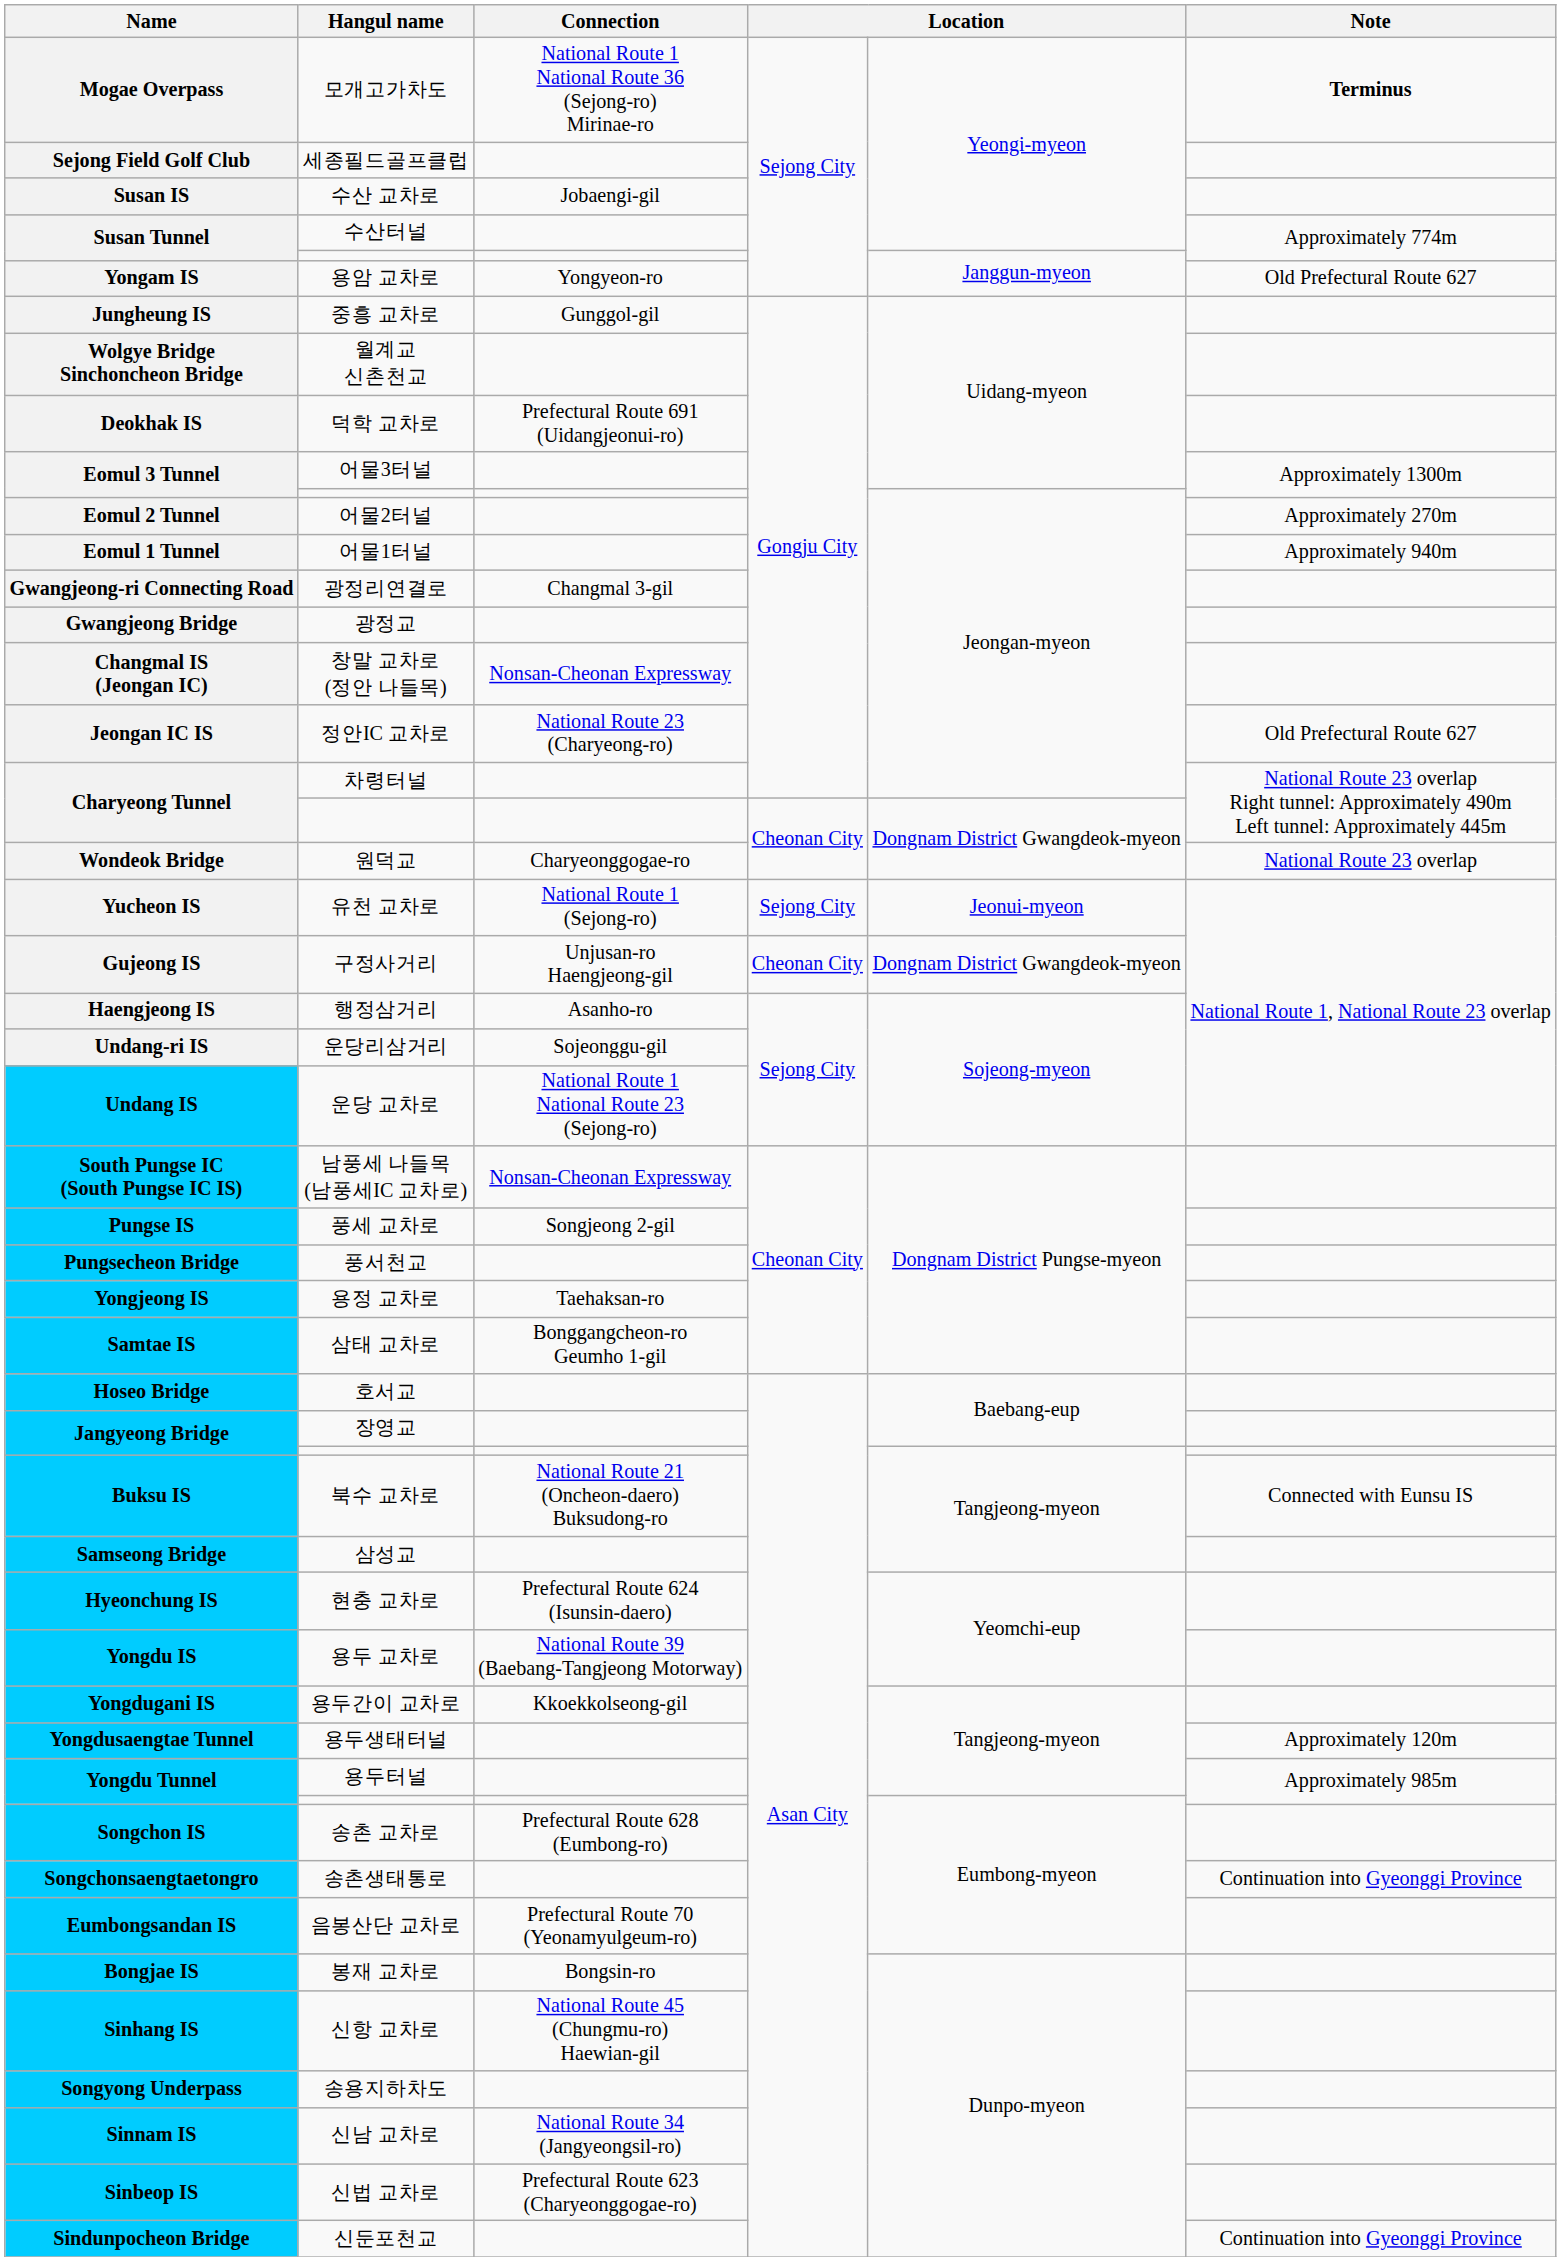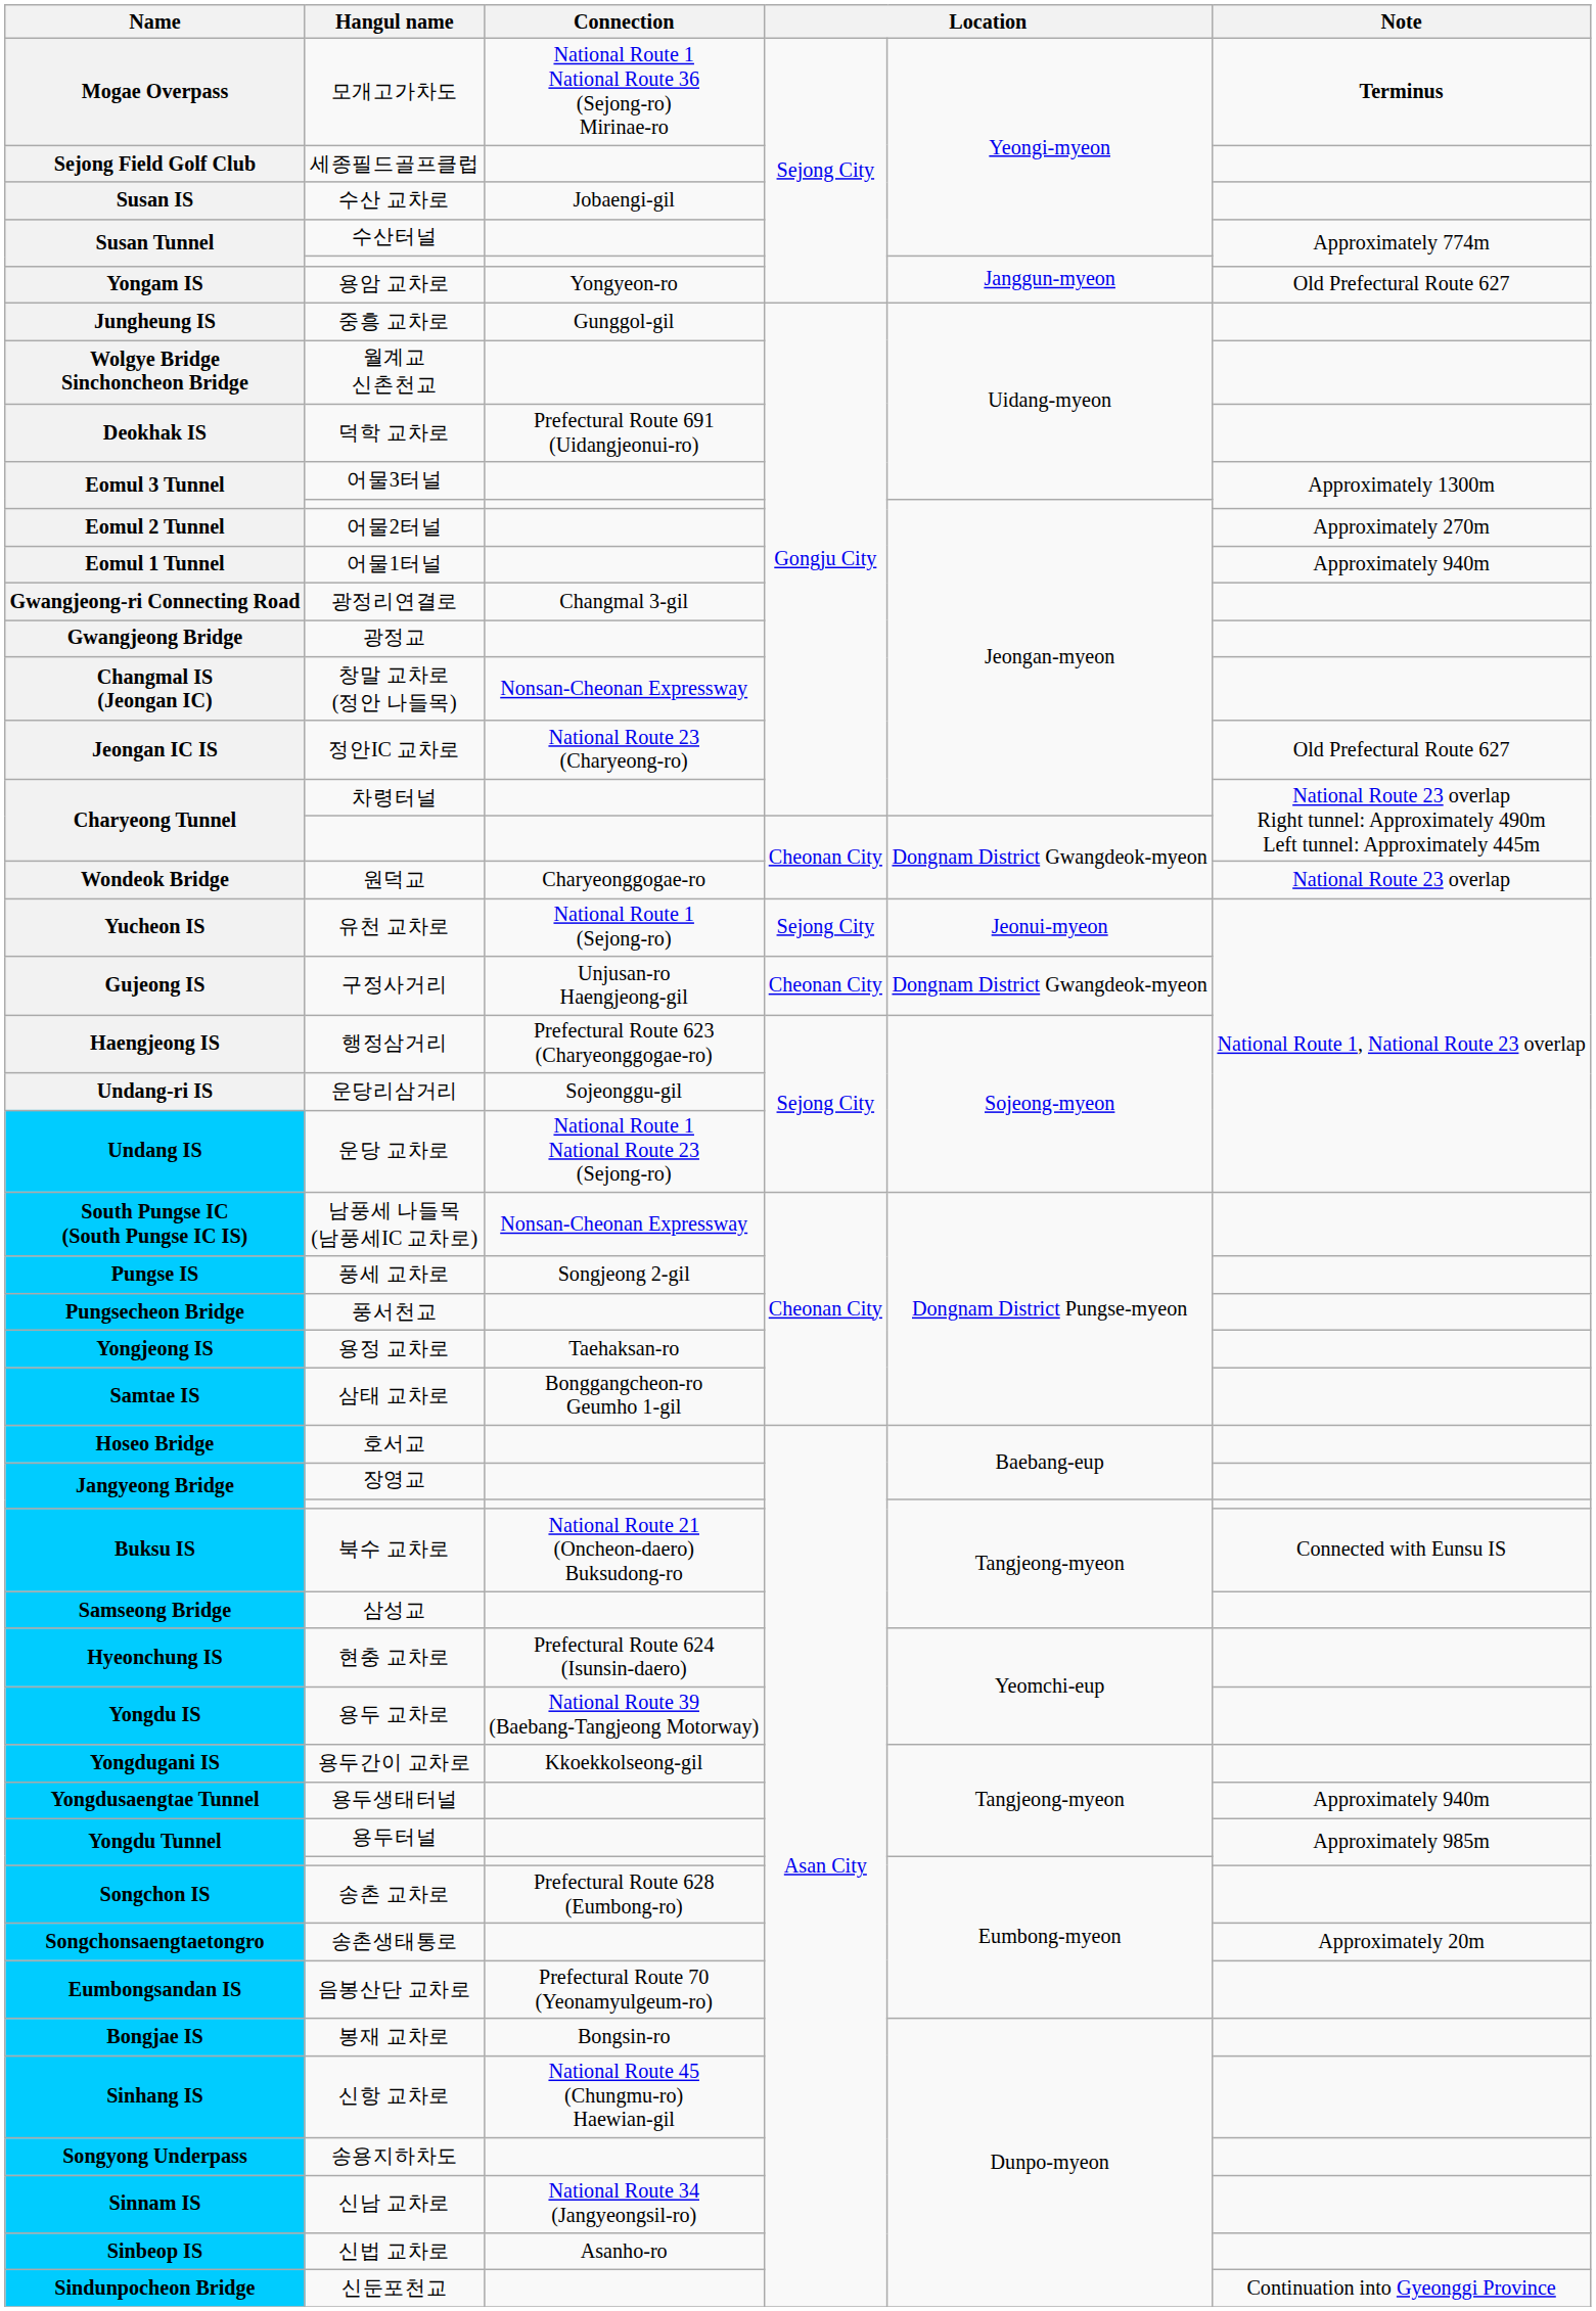Haengjeong IS | Connection: Asanho-ro -> Prefectural Route 623 (Charyeonggogae-ro)
Yongdusaengtae Tunnel | Note: Approximately 120m -> Approximately 940m
Songchonsaengtaetongro | Note: Continuation into Gyeonggi Province -> Approximately 20m
Sinbeop IS | Connection: Prefectural Route 623 (Charyeonggogae-ro) -> Asanho-ro
